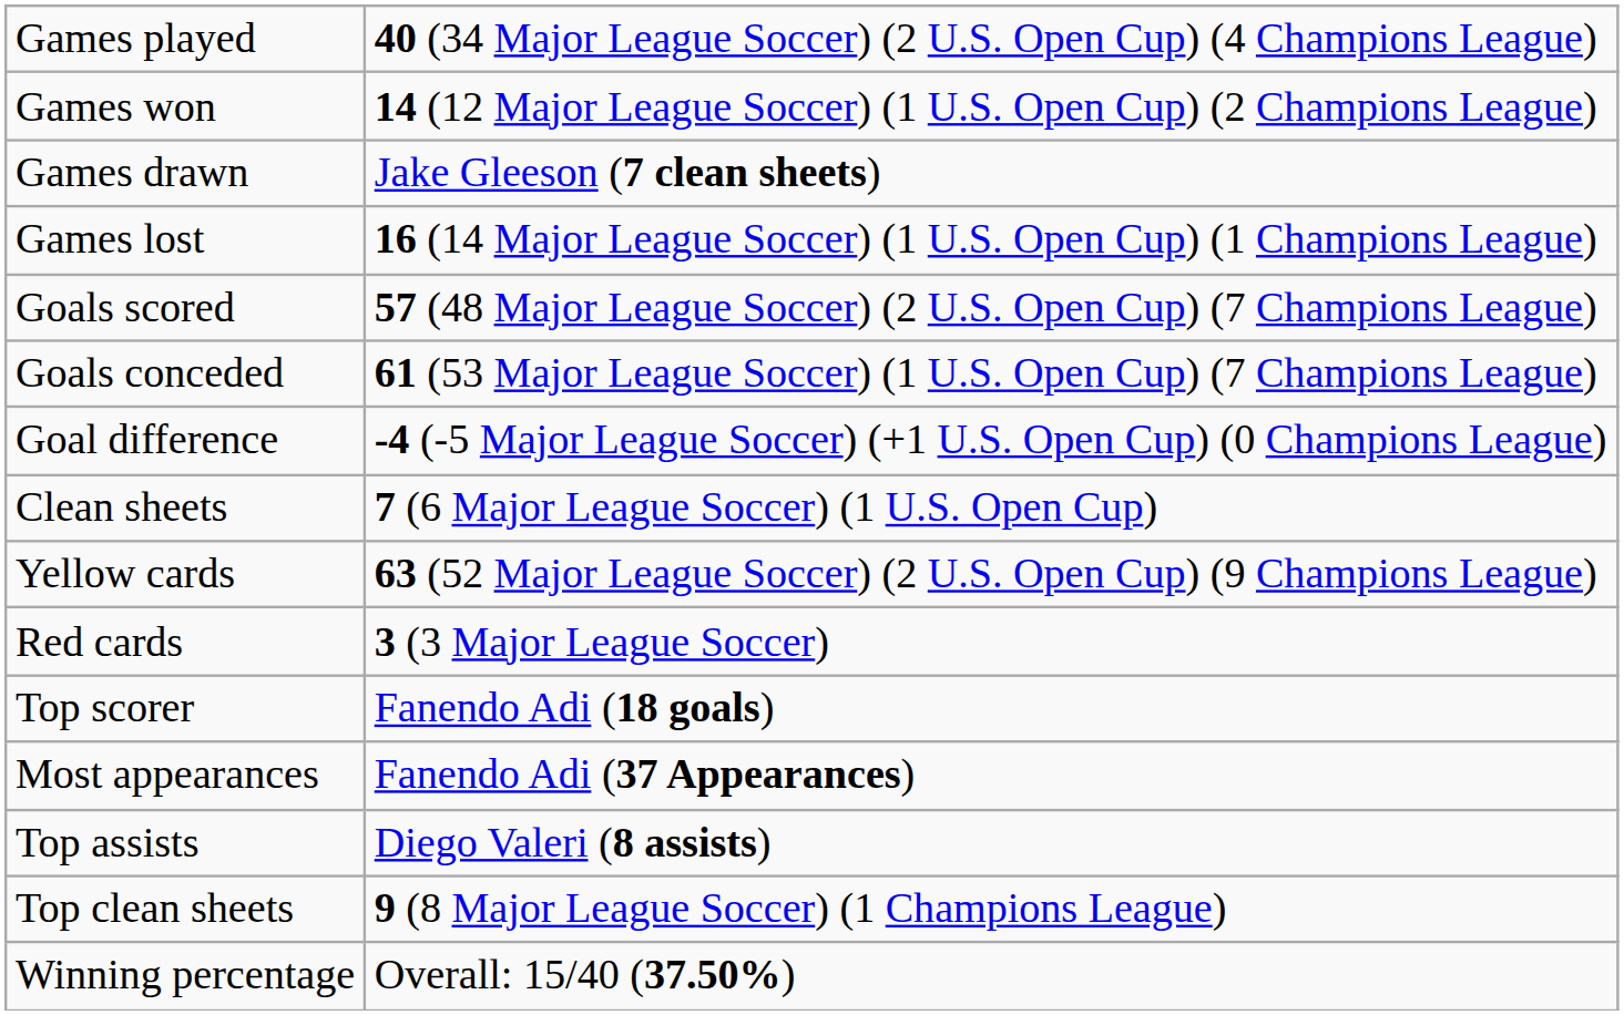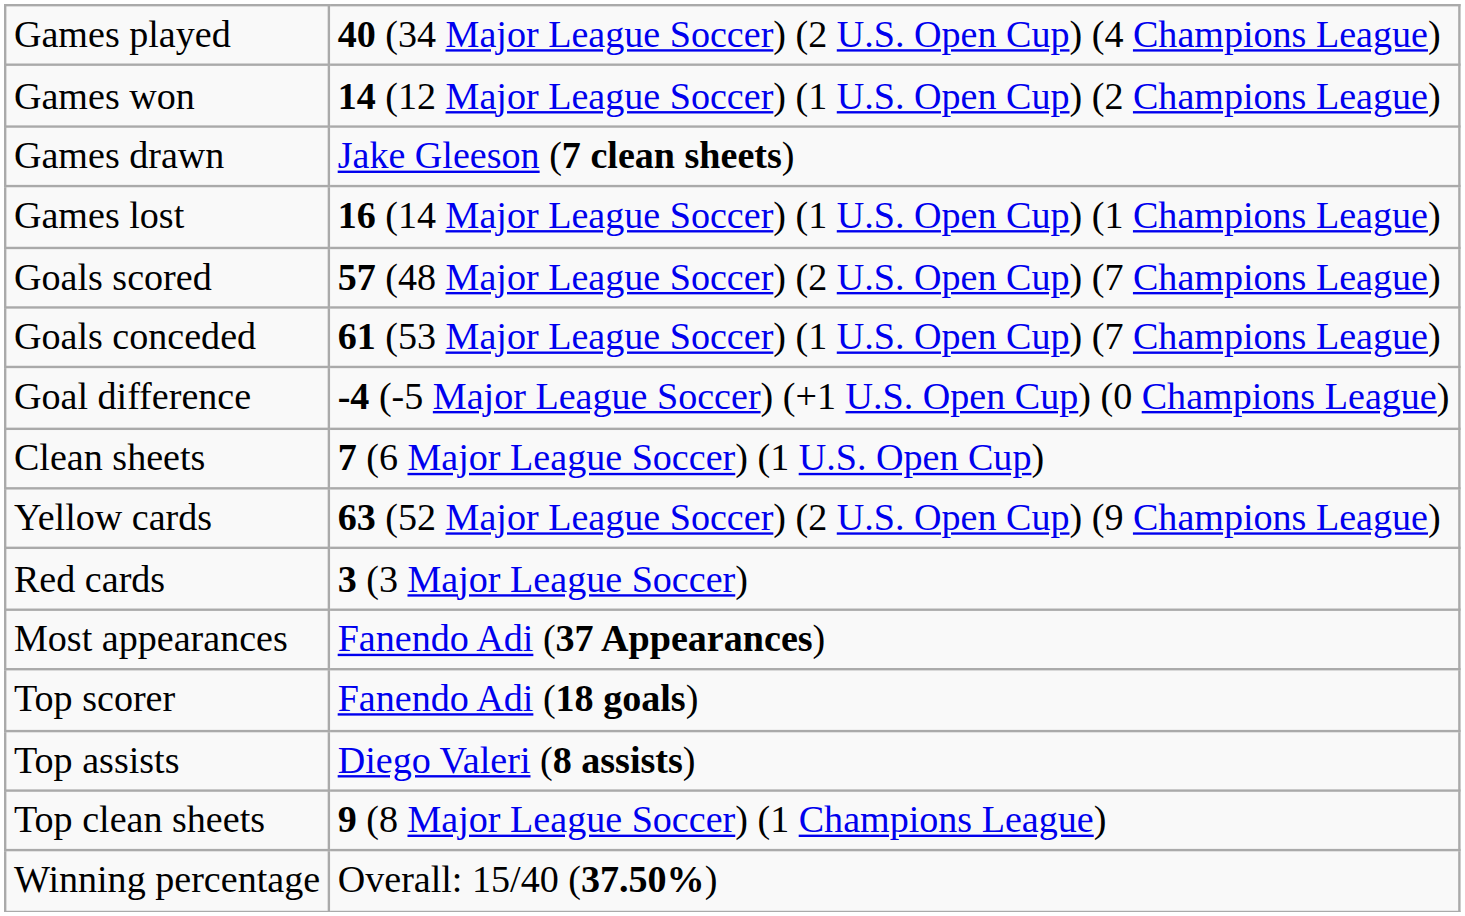rows swapped: Most appearances <-> Top scorer
